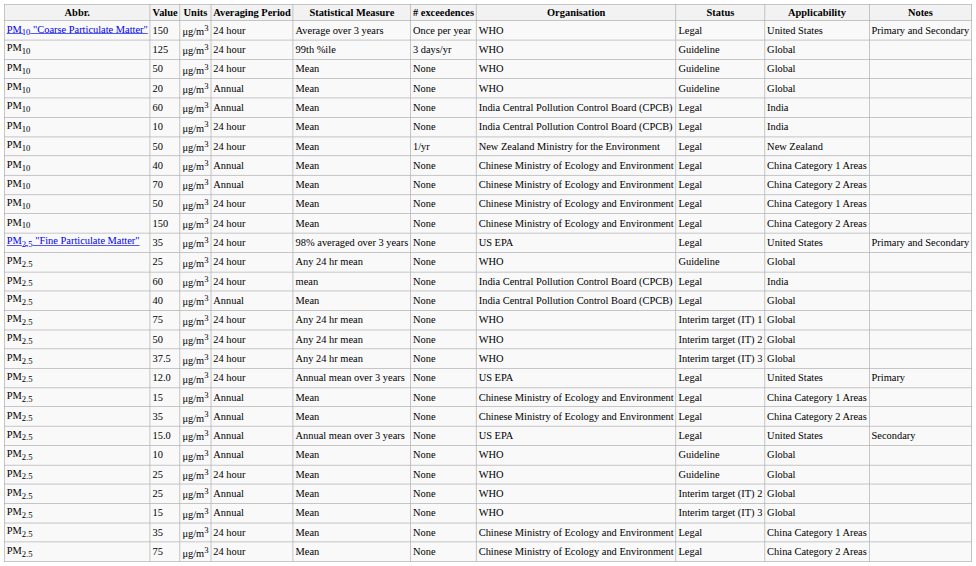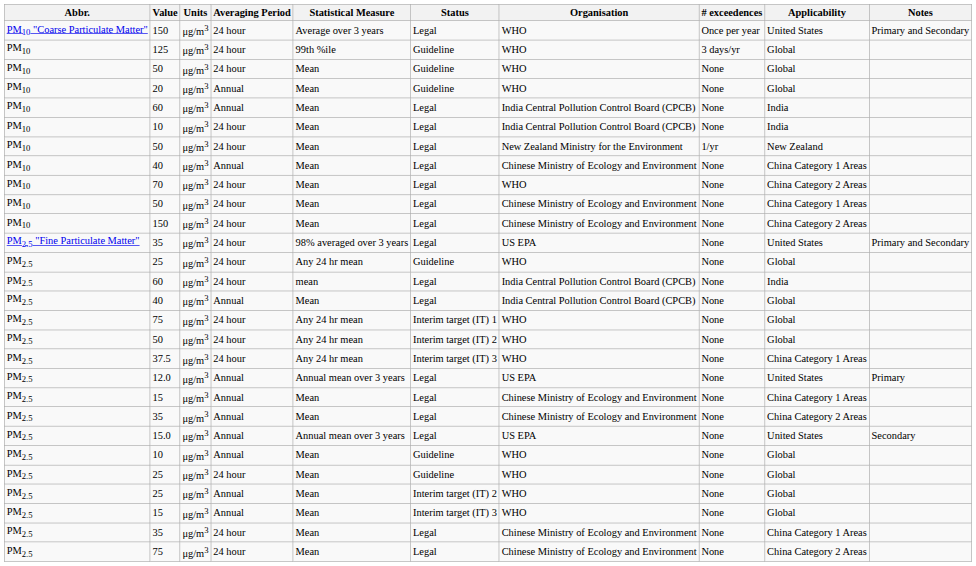columns swapped: # exceedences <-> Status
70 | Averaging Period: Annual -> 24 hour
70 | Organisation: Chinese Ministry of Ecology and Environment -> WHO
37.5 | Applicability: Global -> China Category 1 Areas
12.0 | Averaging Period: 24 hour -> Annual
